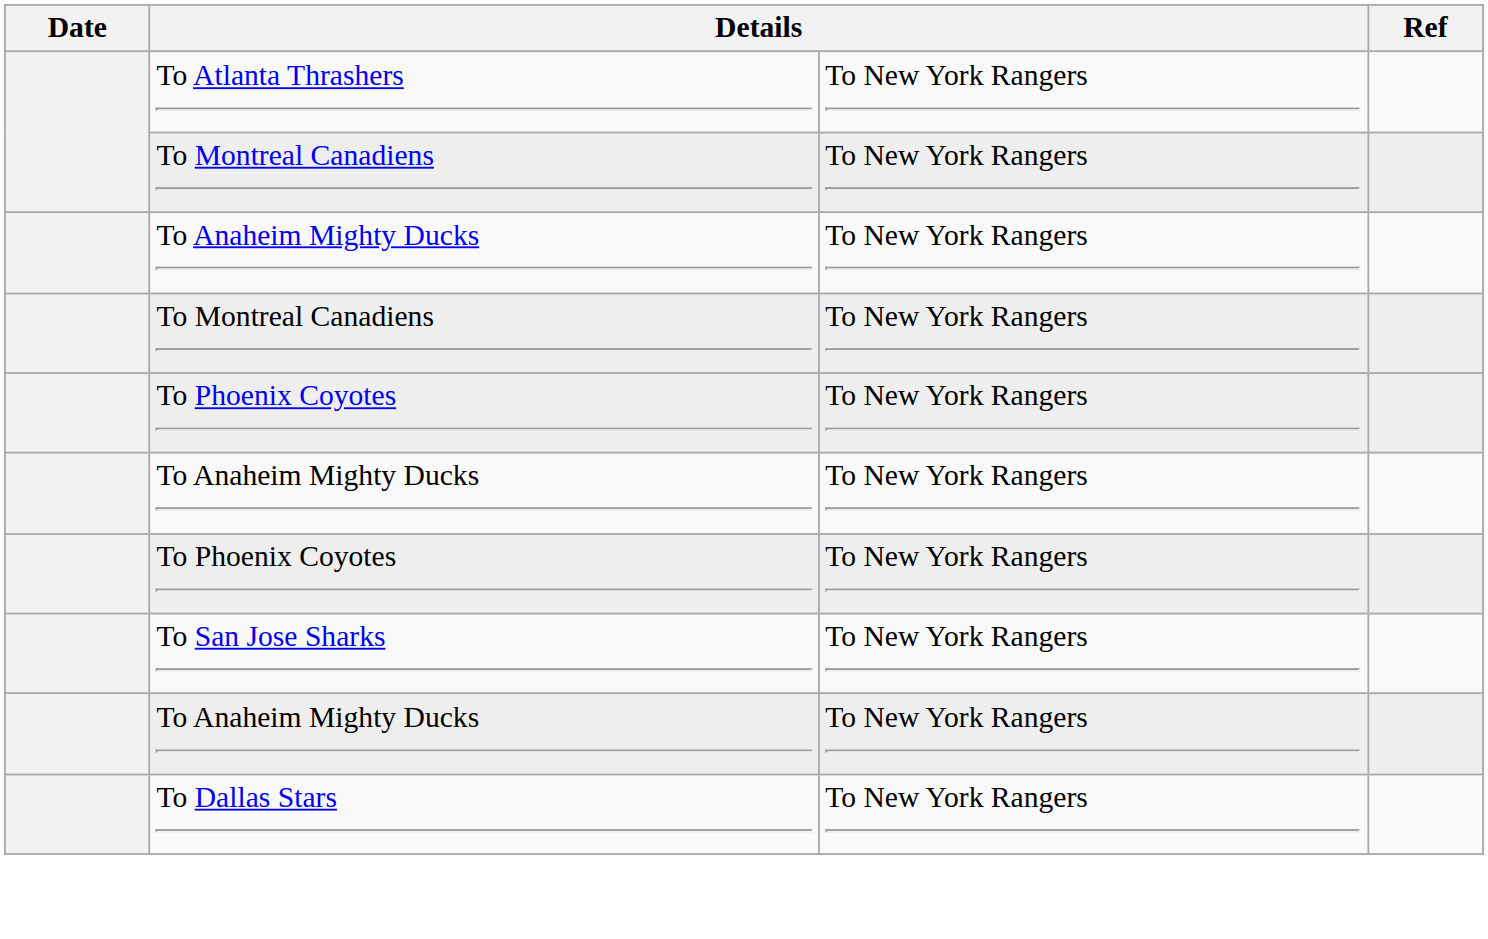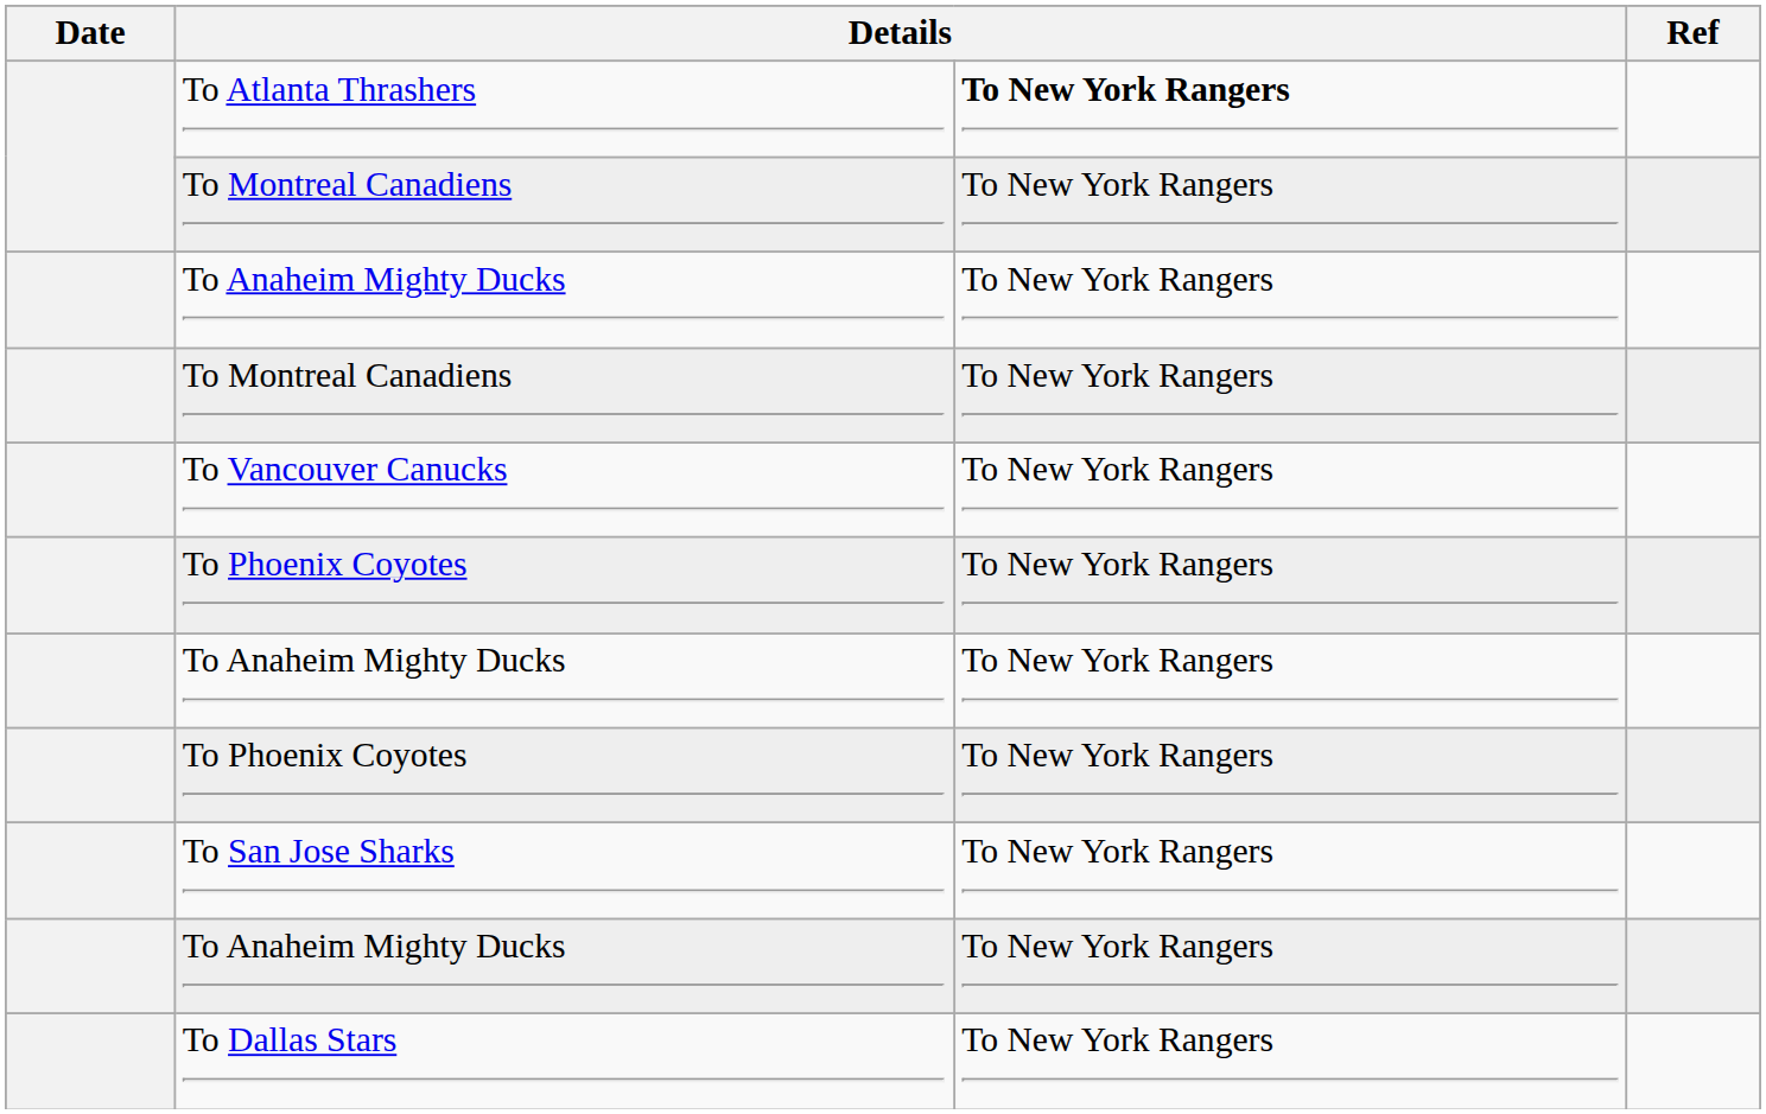To Atlanta Thrashers | column 3: normal -> bold
+ row: To Vancouver Canucks | To New York Rangers
